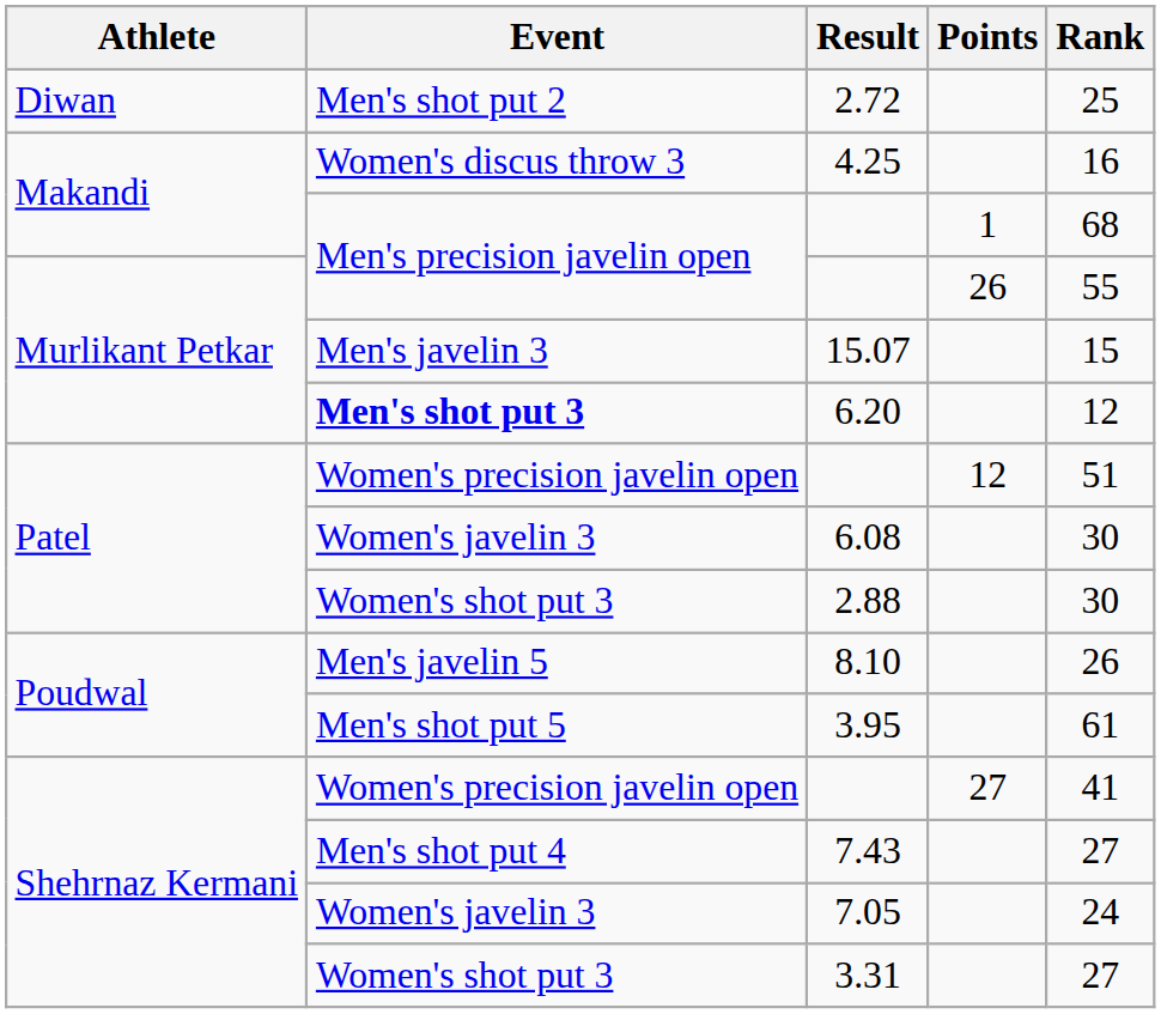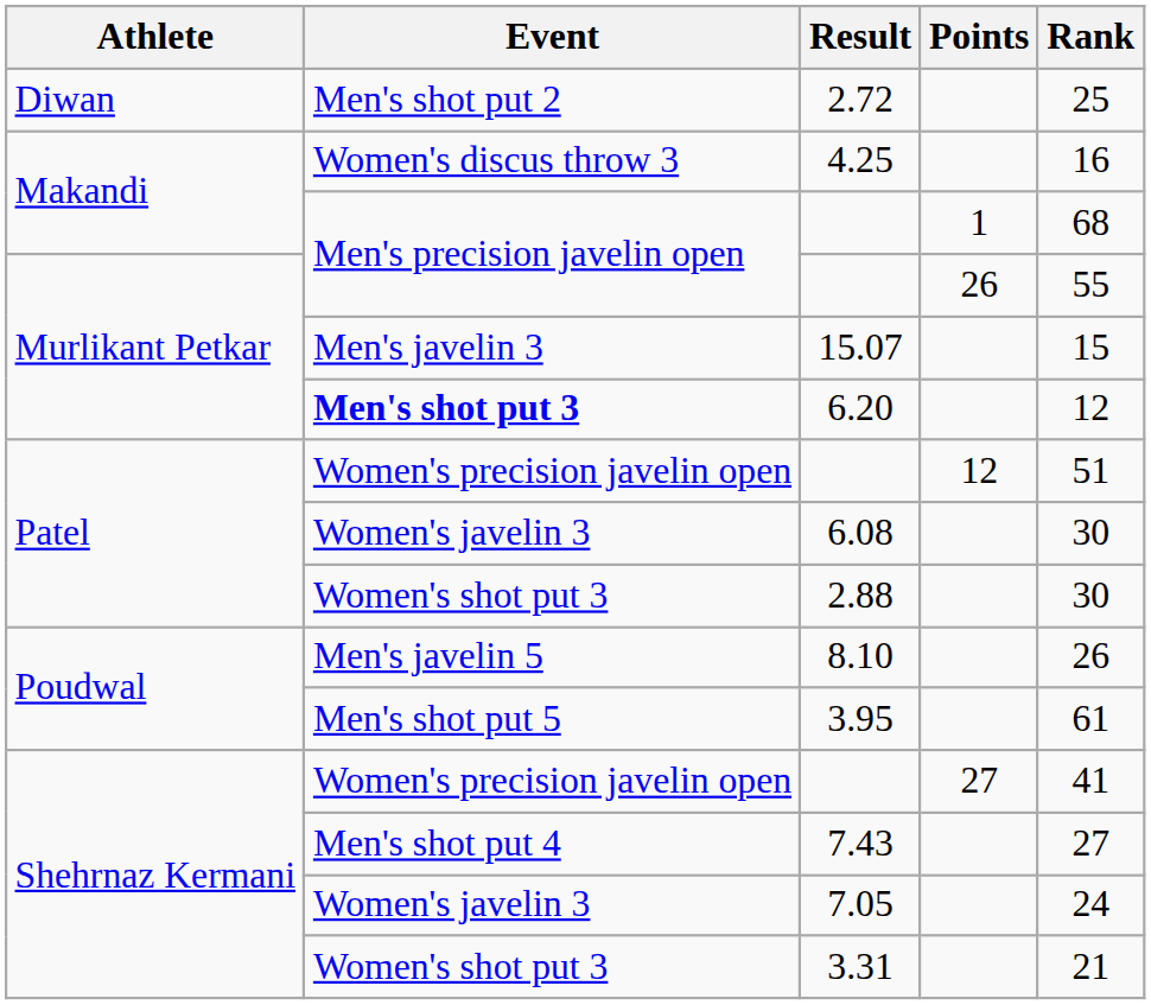3.31 | Rank: 27 -> 21
